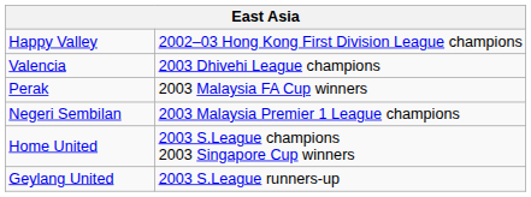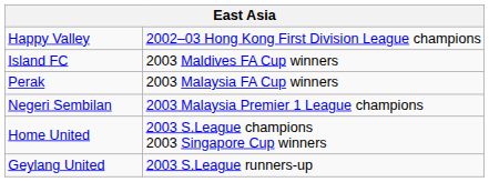- row: Valencia | 2003 Dhivehi League champions
+ row: Island FC | 2003 Maldives FA Cup winners
